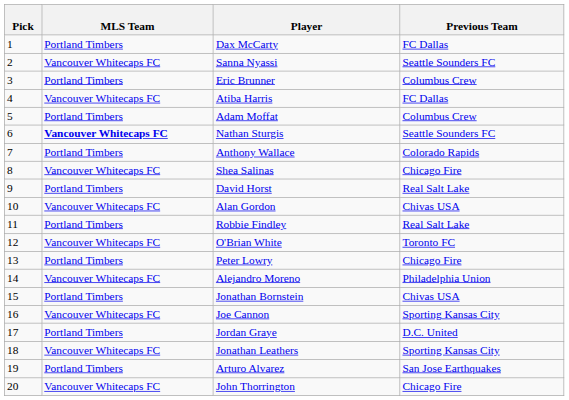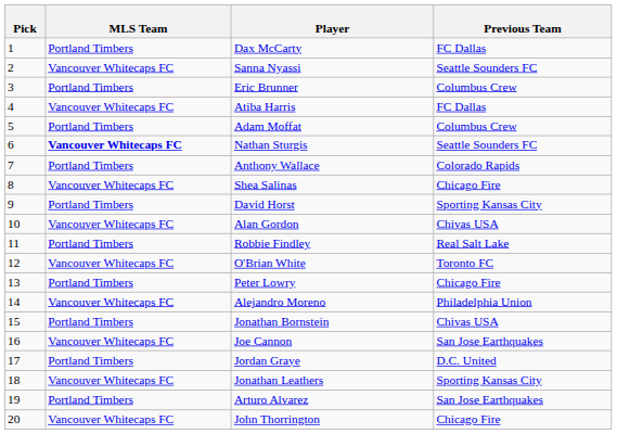David Horst | Previous Team: Real Salt Lake -> Sporting Kansas City
Joe Cannon | Previous Team: Sporting Kansas City -> San Jose Earthquakes
